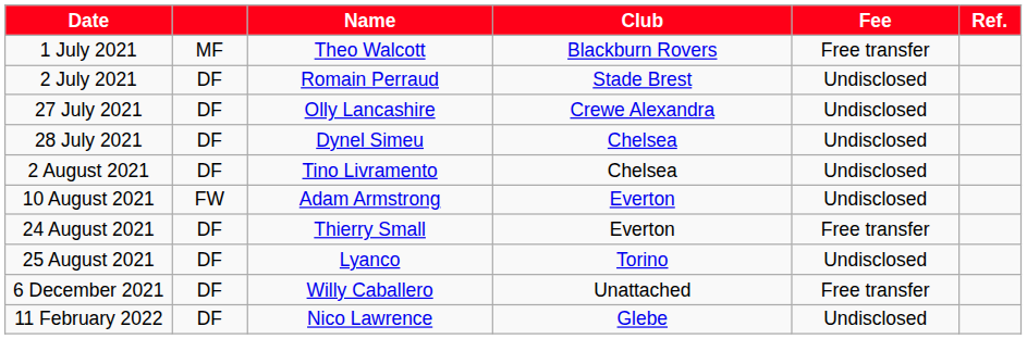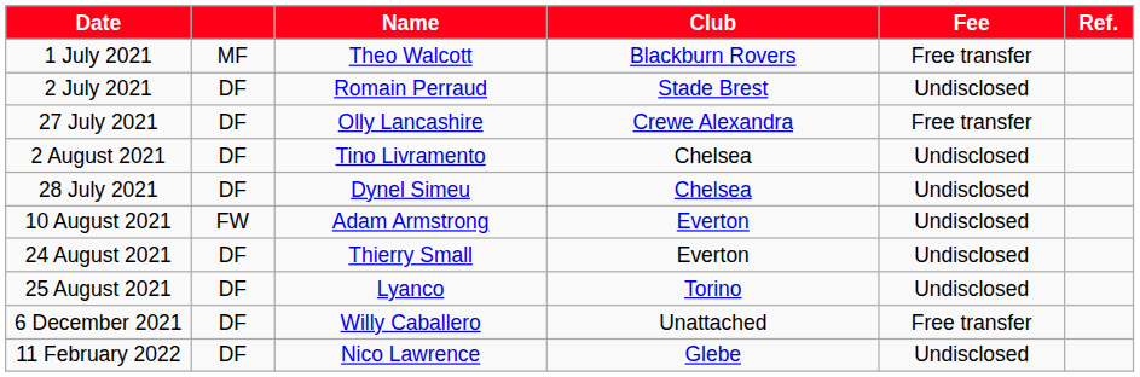27 July 2021 | Fee: Undisclosed -> Free transfer
rows swapped: 28 July 2021 <-> 2 August 2021
24 August 2021 | Fee: Free transfer -> Undisclosed
